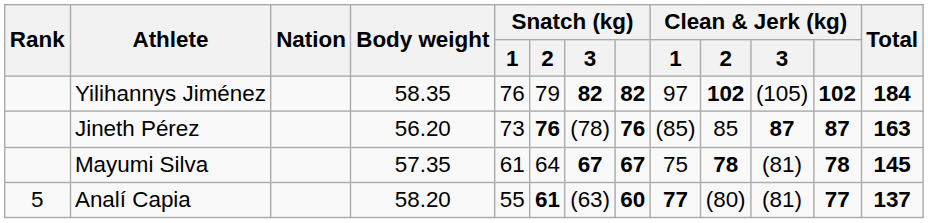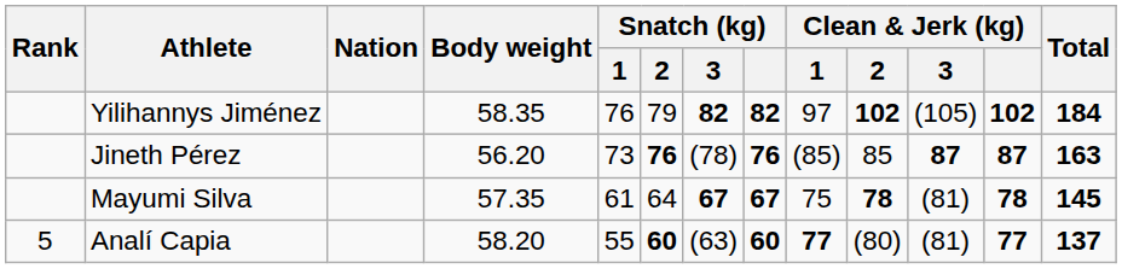Analí Capia | Snatch (kg) / 2: 61 -> 60
